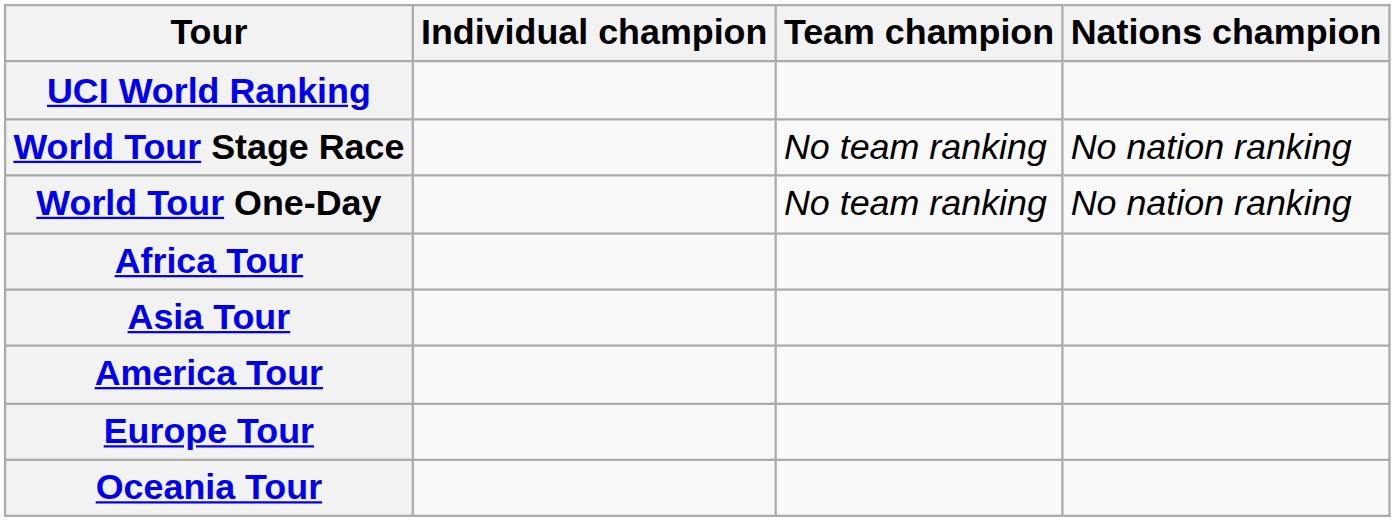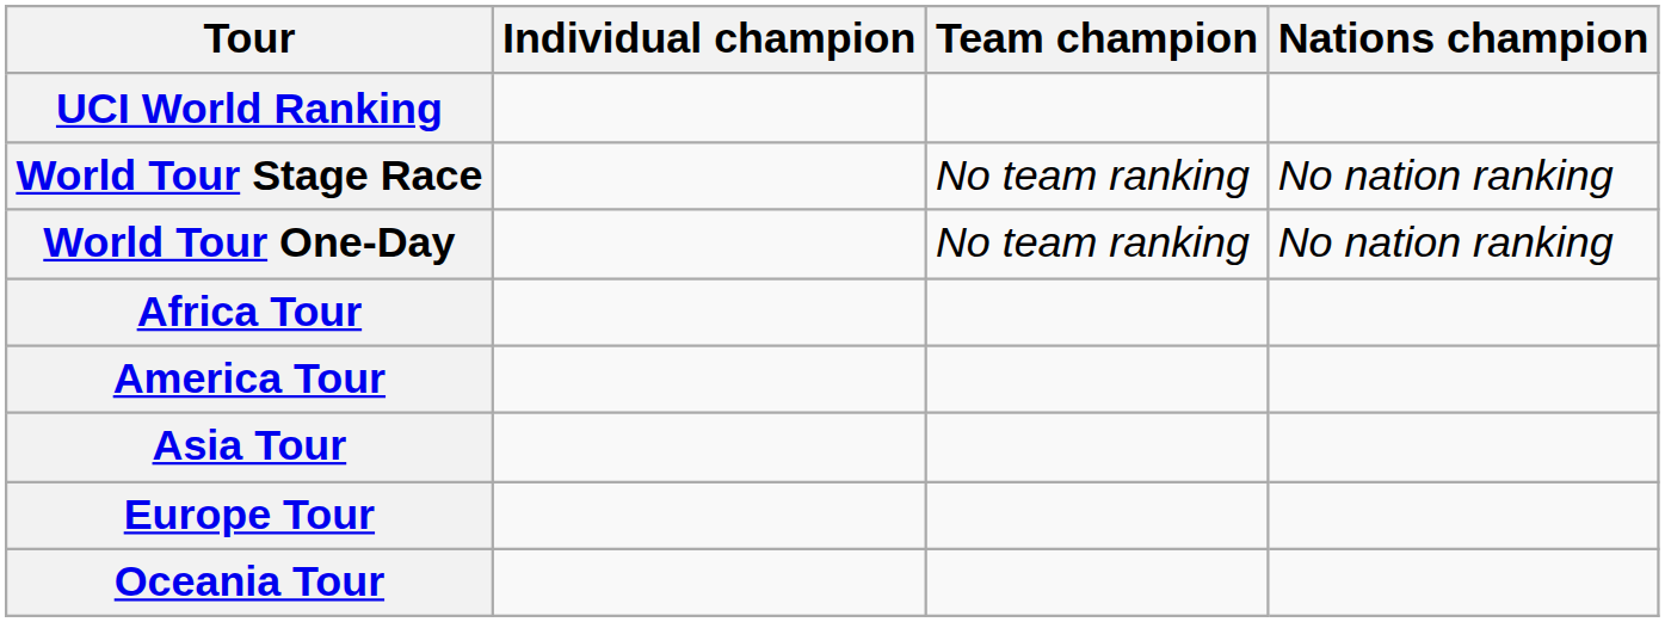rows swapped: America Tour <-> Asia Tour
